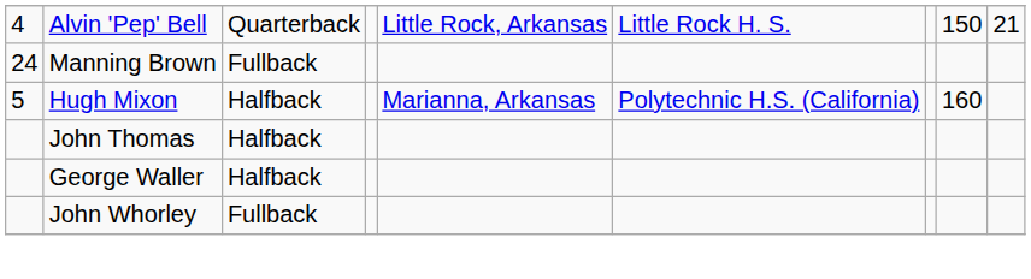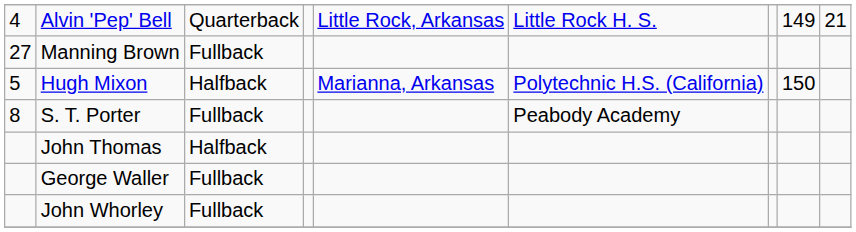Alvin 'Pep' Bell | column 8: 150 -> 149
Manning Brown | column 1: 24 -> 27
Hugh Mixon | column 8: 160 -> 150
+ row: 8 | S. T. Porter | Fullback | Peabody Academy
George Waller | column 3: Halfback -> Fullback
